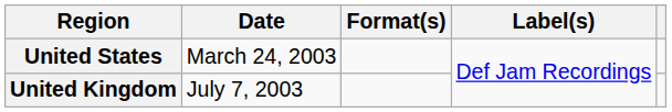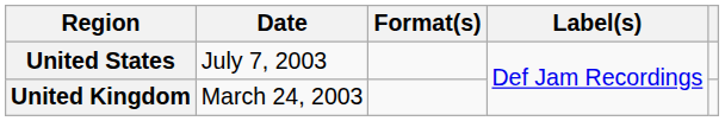United States | Date: March 24, 2003 -> July 7, 2003
United Kingdom | Date: July 7, 2003 -> March 24, 2003
